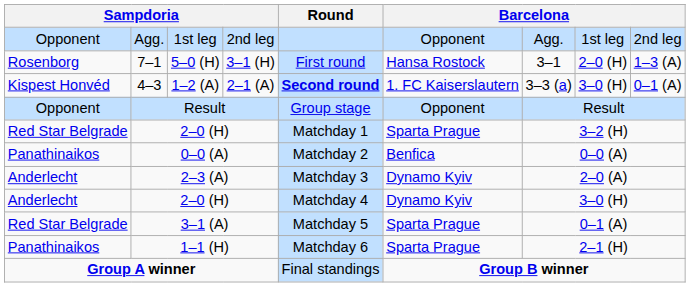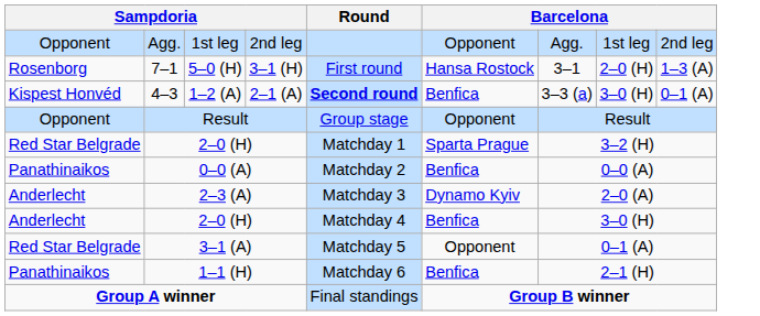4–3 | column 6: 1. FC Kaiserslautern -> Benfica
Anderlecht / 2–0 (H) | column 6: Dynamo Kyiv -> Benfica
3–1 (A) | column 6: Sparta Prague -> Opponent
1–1 (H) | column 6: Sparta Prague -> Benfica
